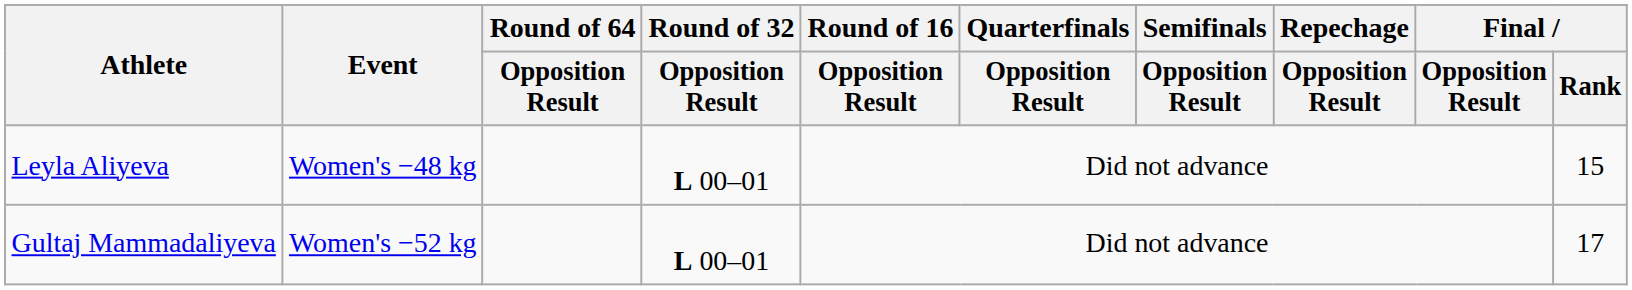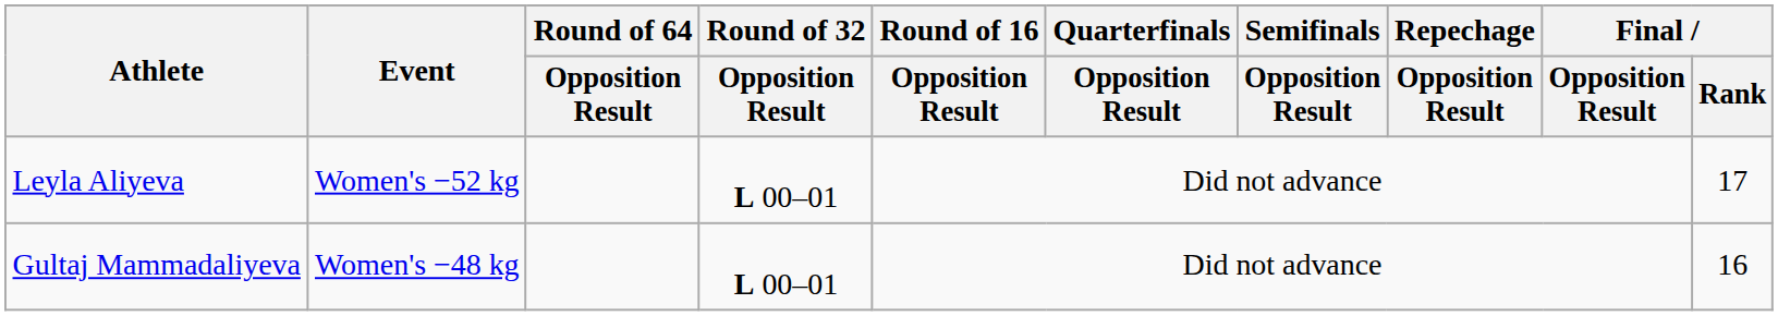Leyla Aliyeva | Event: Women's −48 kg -> Women's −52 kg
Leyla Aliyeva | Final / Rank: 15 -> 17
Gultaj Mammadaliyeva | Event: Women's −52 kg -> Women's −48 kg
Gultaj Mammadaliyeva | Final / Rank: 17 -> 16
